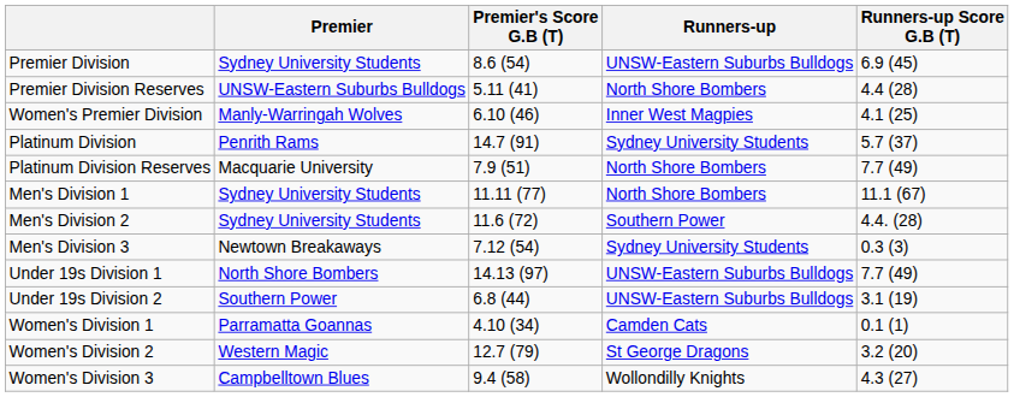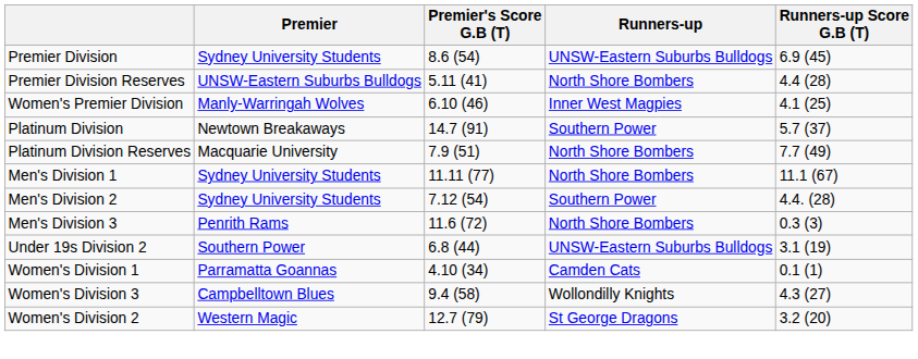Platinum Division | Premier: Penrith Rams -> Newtown Breakaways
Platinum Division | Runners-up: Sydney University Students -> Southern Power
Men's Division 2 | Premier's Score G.B (T): 11.6 (72) -> 7.12 (54)
Men's Division 3 | Premier: Newtown Breakaways -> Penrith Rams
Men's Division 3 | Premier's Score G.B (T): 7.12 (54) -> 11.6 (72)
Men's Division 3 | Runners-up: Sydney University Students -> North Shore Bombers
- row: Under 19s Division 1 | North Shore Bombers | 14.13 (97) | UNSW-Eastern Suburbs Bulldogs | 7.7 (49)
rows swapped: Women's Division 2 <-> Women's Division 3
